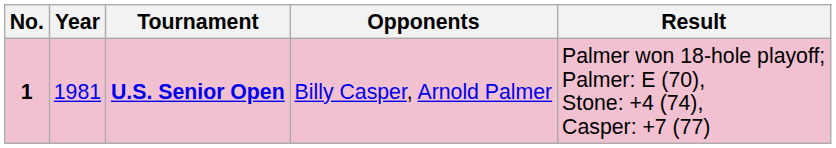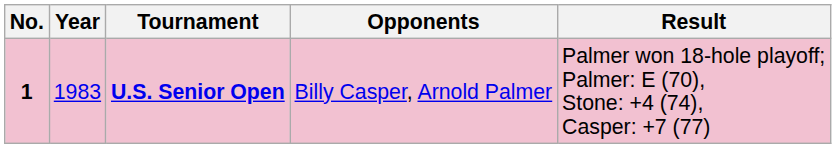U.S. Senior Open | Year: 1981 -> 1983
